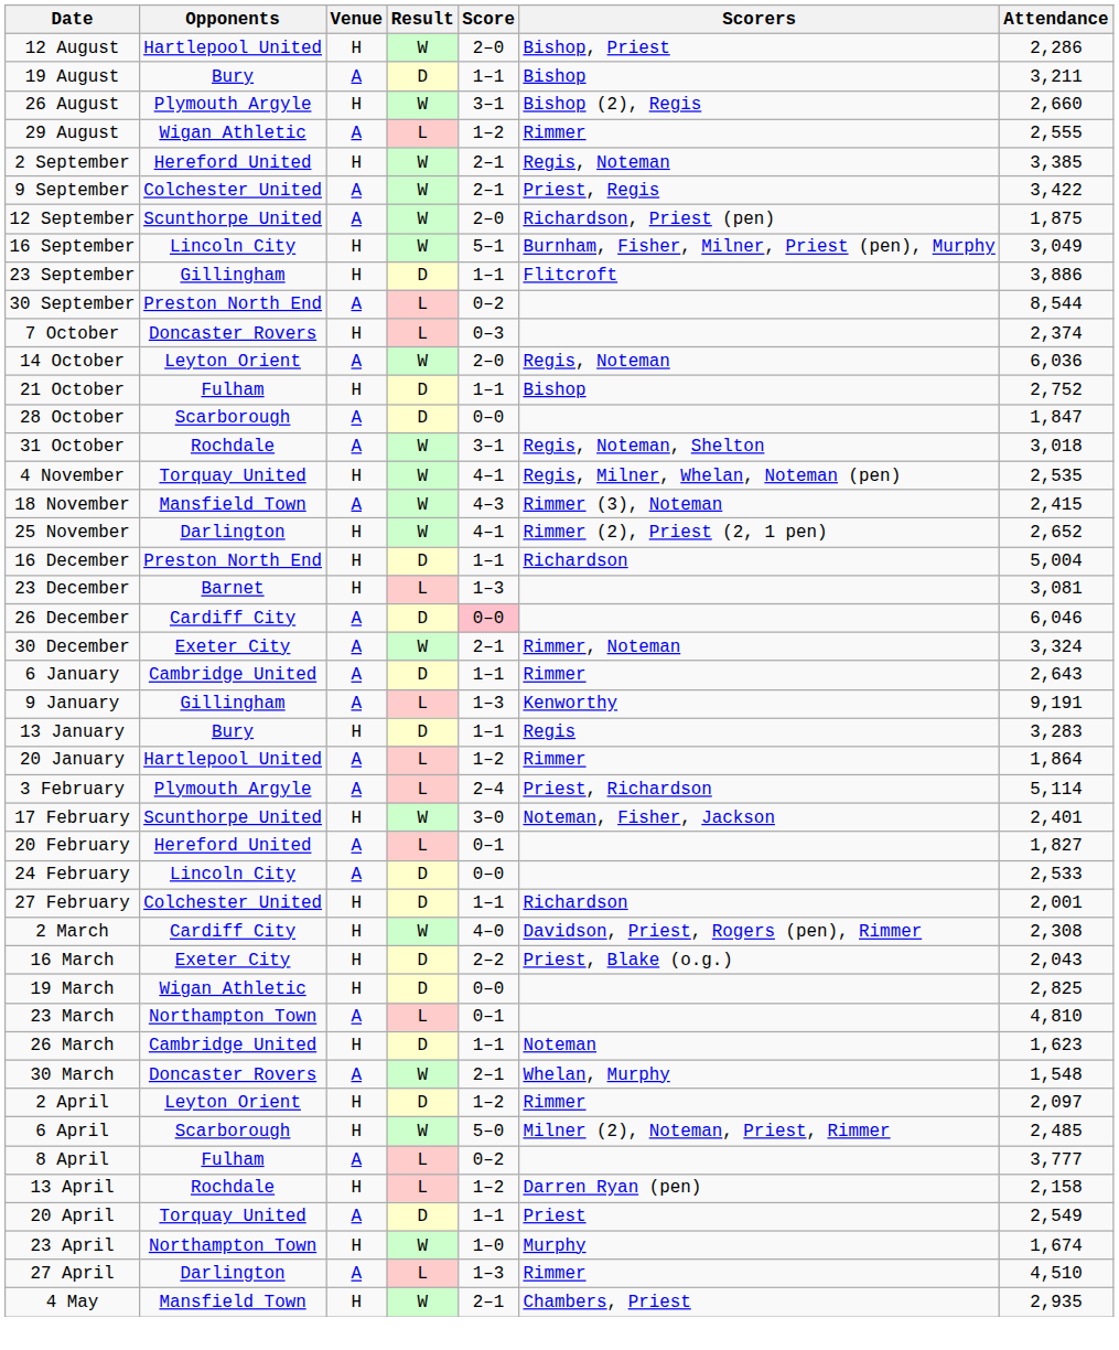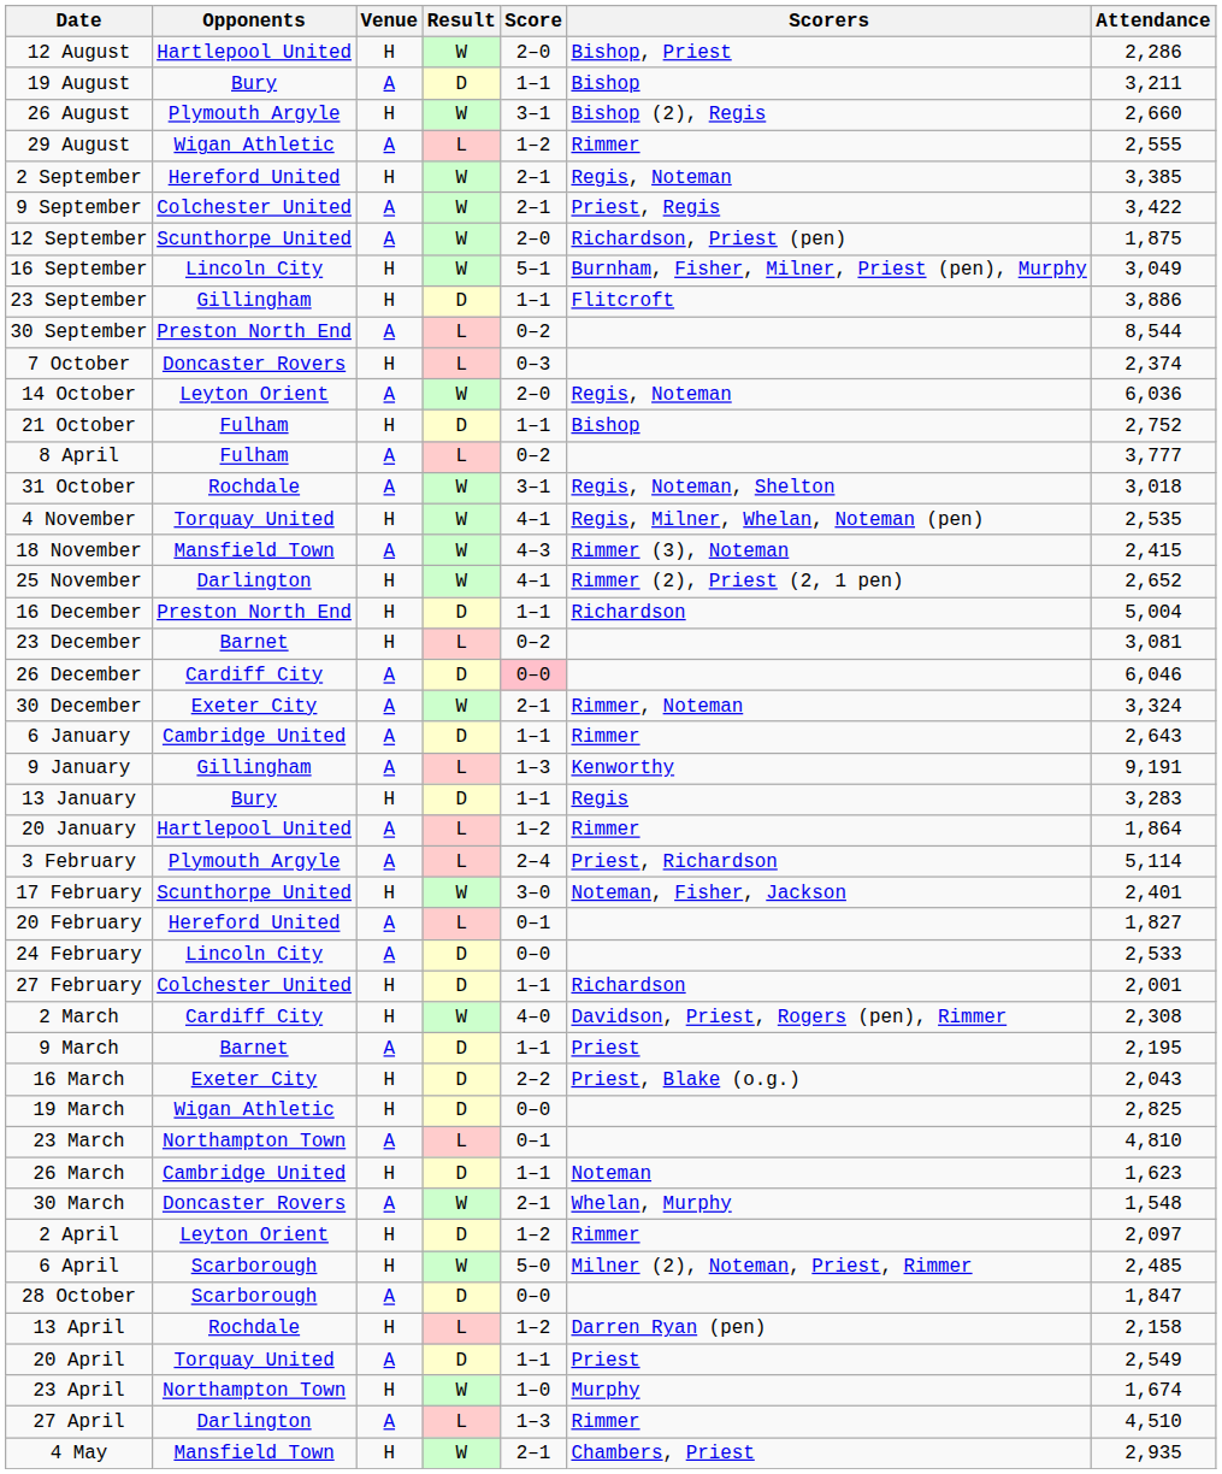rows swapped: 28 October <-> 8 April
23 December | Score: 1–3 -> 0–2
+ row: 9 March | Barnet | A | D | 1–1 | Priest | 2,195
